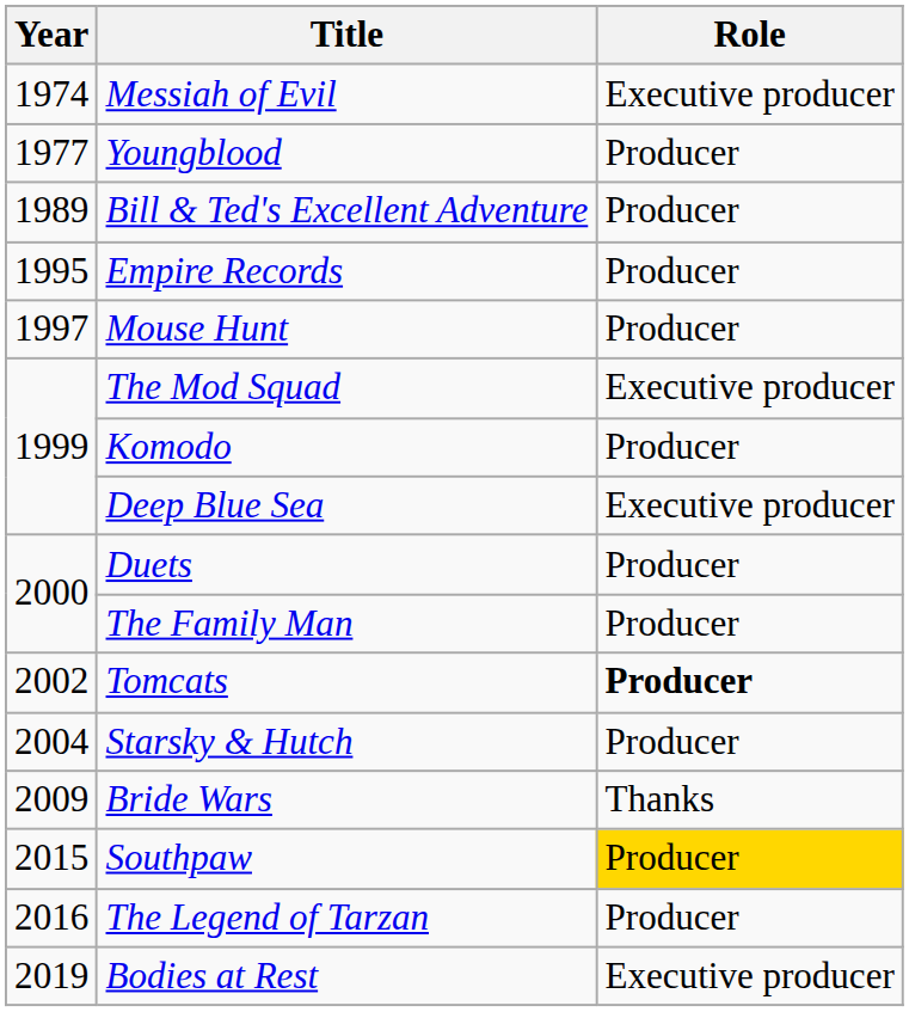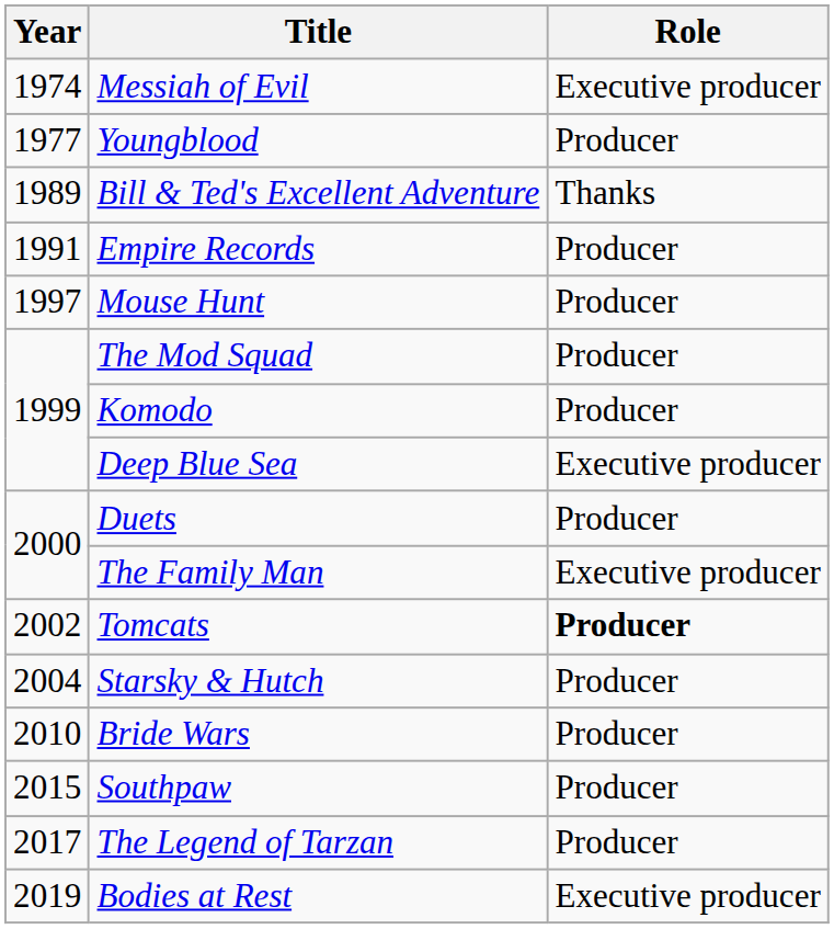Bill & Ted's Excellent Adventure | Role: Producer -> Thanks
Empire Records | Year: 1995 -> 1991
The Mod Squad | Role: Executive producer -> Producer
The Family Man | Role: Producer -> Executive producer
Bride Wars | Year: 2009 -> 2010
Bride Wars | Role: Thanks -> Producer
Southpaw | Role: gold background -> no background
The Legend of Tarzan | Year: 2016 -> 2017
